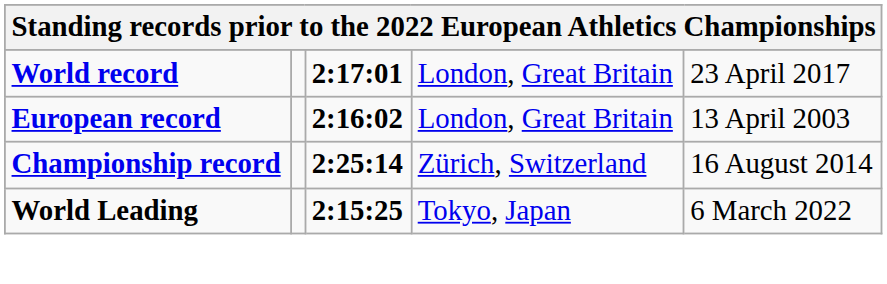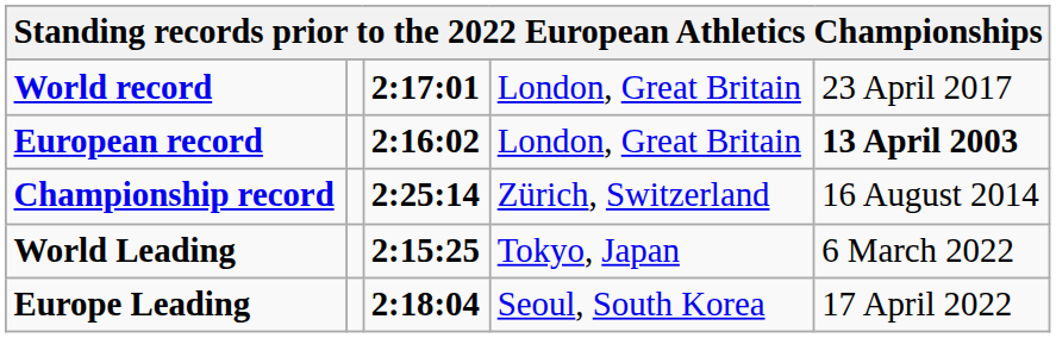European record | column 5: normal -> bold
+ row: Europe Leading | 2:18:04 | Seoul, South Korea | 17 April 2022
